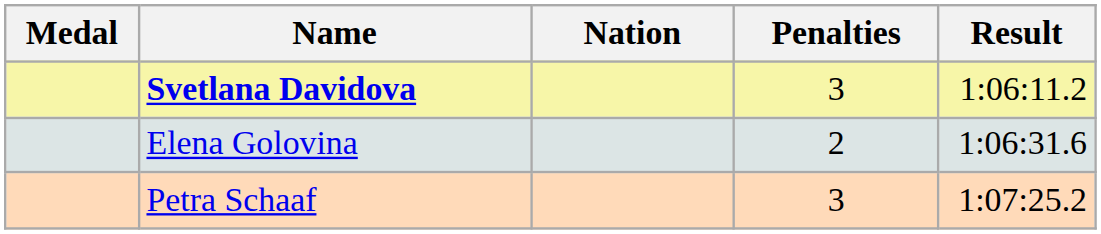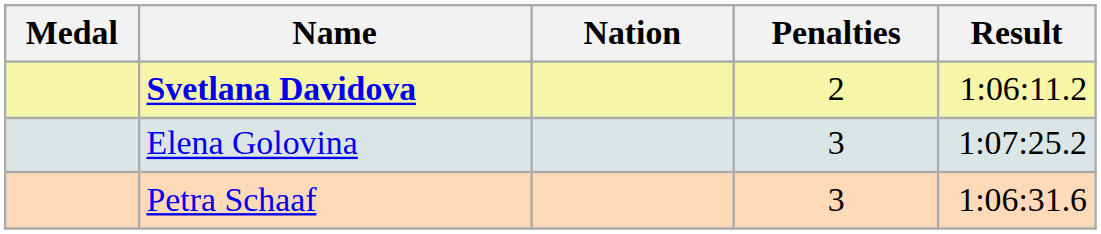Svetlana Davidova | Penalties: 3 -> 2
Elena Golovina | Penalties: 2 -> 3
Elena Golovina | Result: 1:06:31.6 -> 1:07:25.2
Petra Schaaf | Result: 1:07:25.2 -> 1:06:31.6
